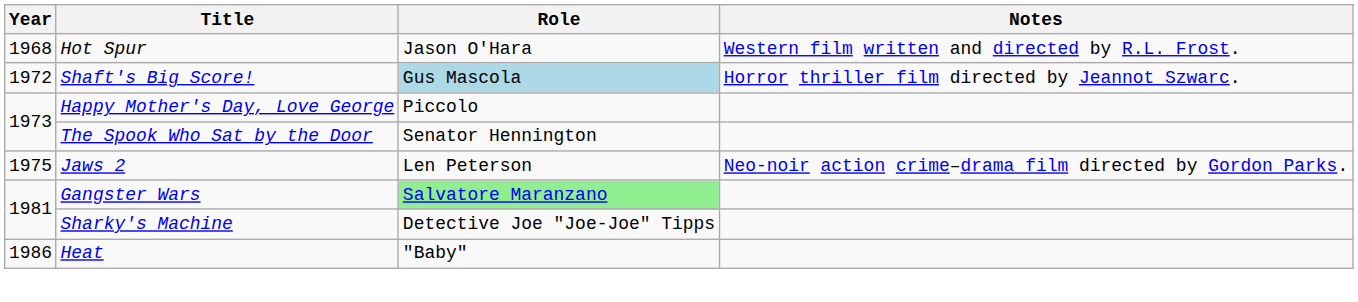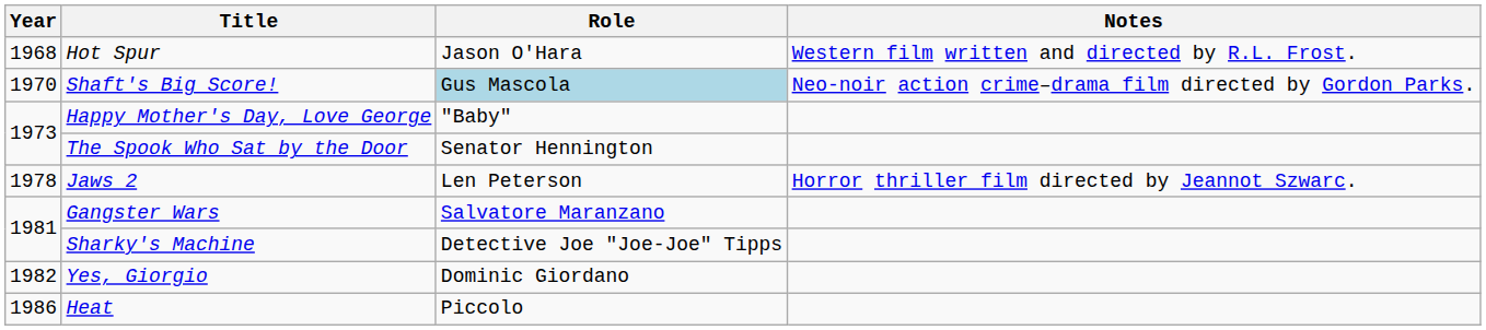Shaft's Big Score! | Year: 1972 -> 1970
Shaft's Big Score! | Notes: Horror thriller film directed by Jeannot Szwarc. -> Neo-noir action crime–drama film directed by Gordon Parks.
Happy Mother's Day, Love George | Role: Piccolo -> "Baby"
Jaws 2 | Year: 1975 -> 1978
Jaws 2 | Notes: Neo-noir action crime–drama film directed by Gordon Parks. -> Horror thriller film directed by Jeannot Szwarc.
Gangster Wars | Role: lightgreen background -> no background
+ row: 1982 | Yes, Giorgio | Dominic Giordano
Heat | Role: "Baby" -> Piccolo
